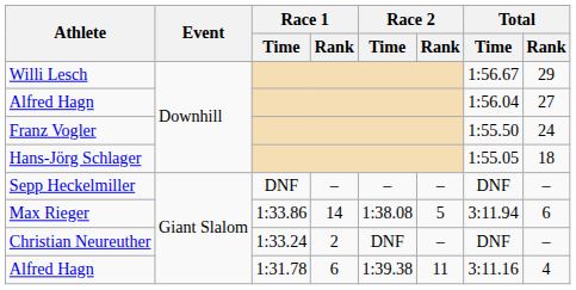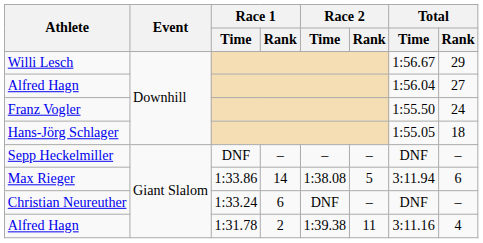Christian Neureuther | Race 1 / Rank: 2 -> 6
Alfred Hagn / 1:31.78 | Race 1 / Rank: 6 -> 2
